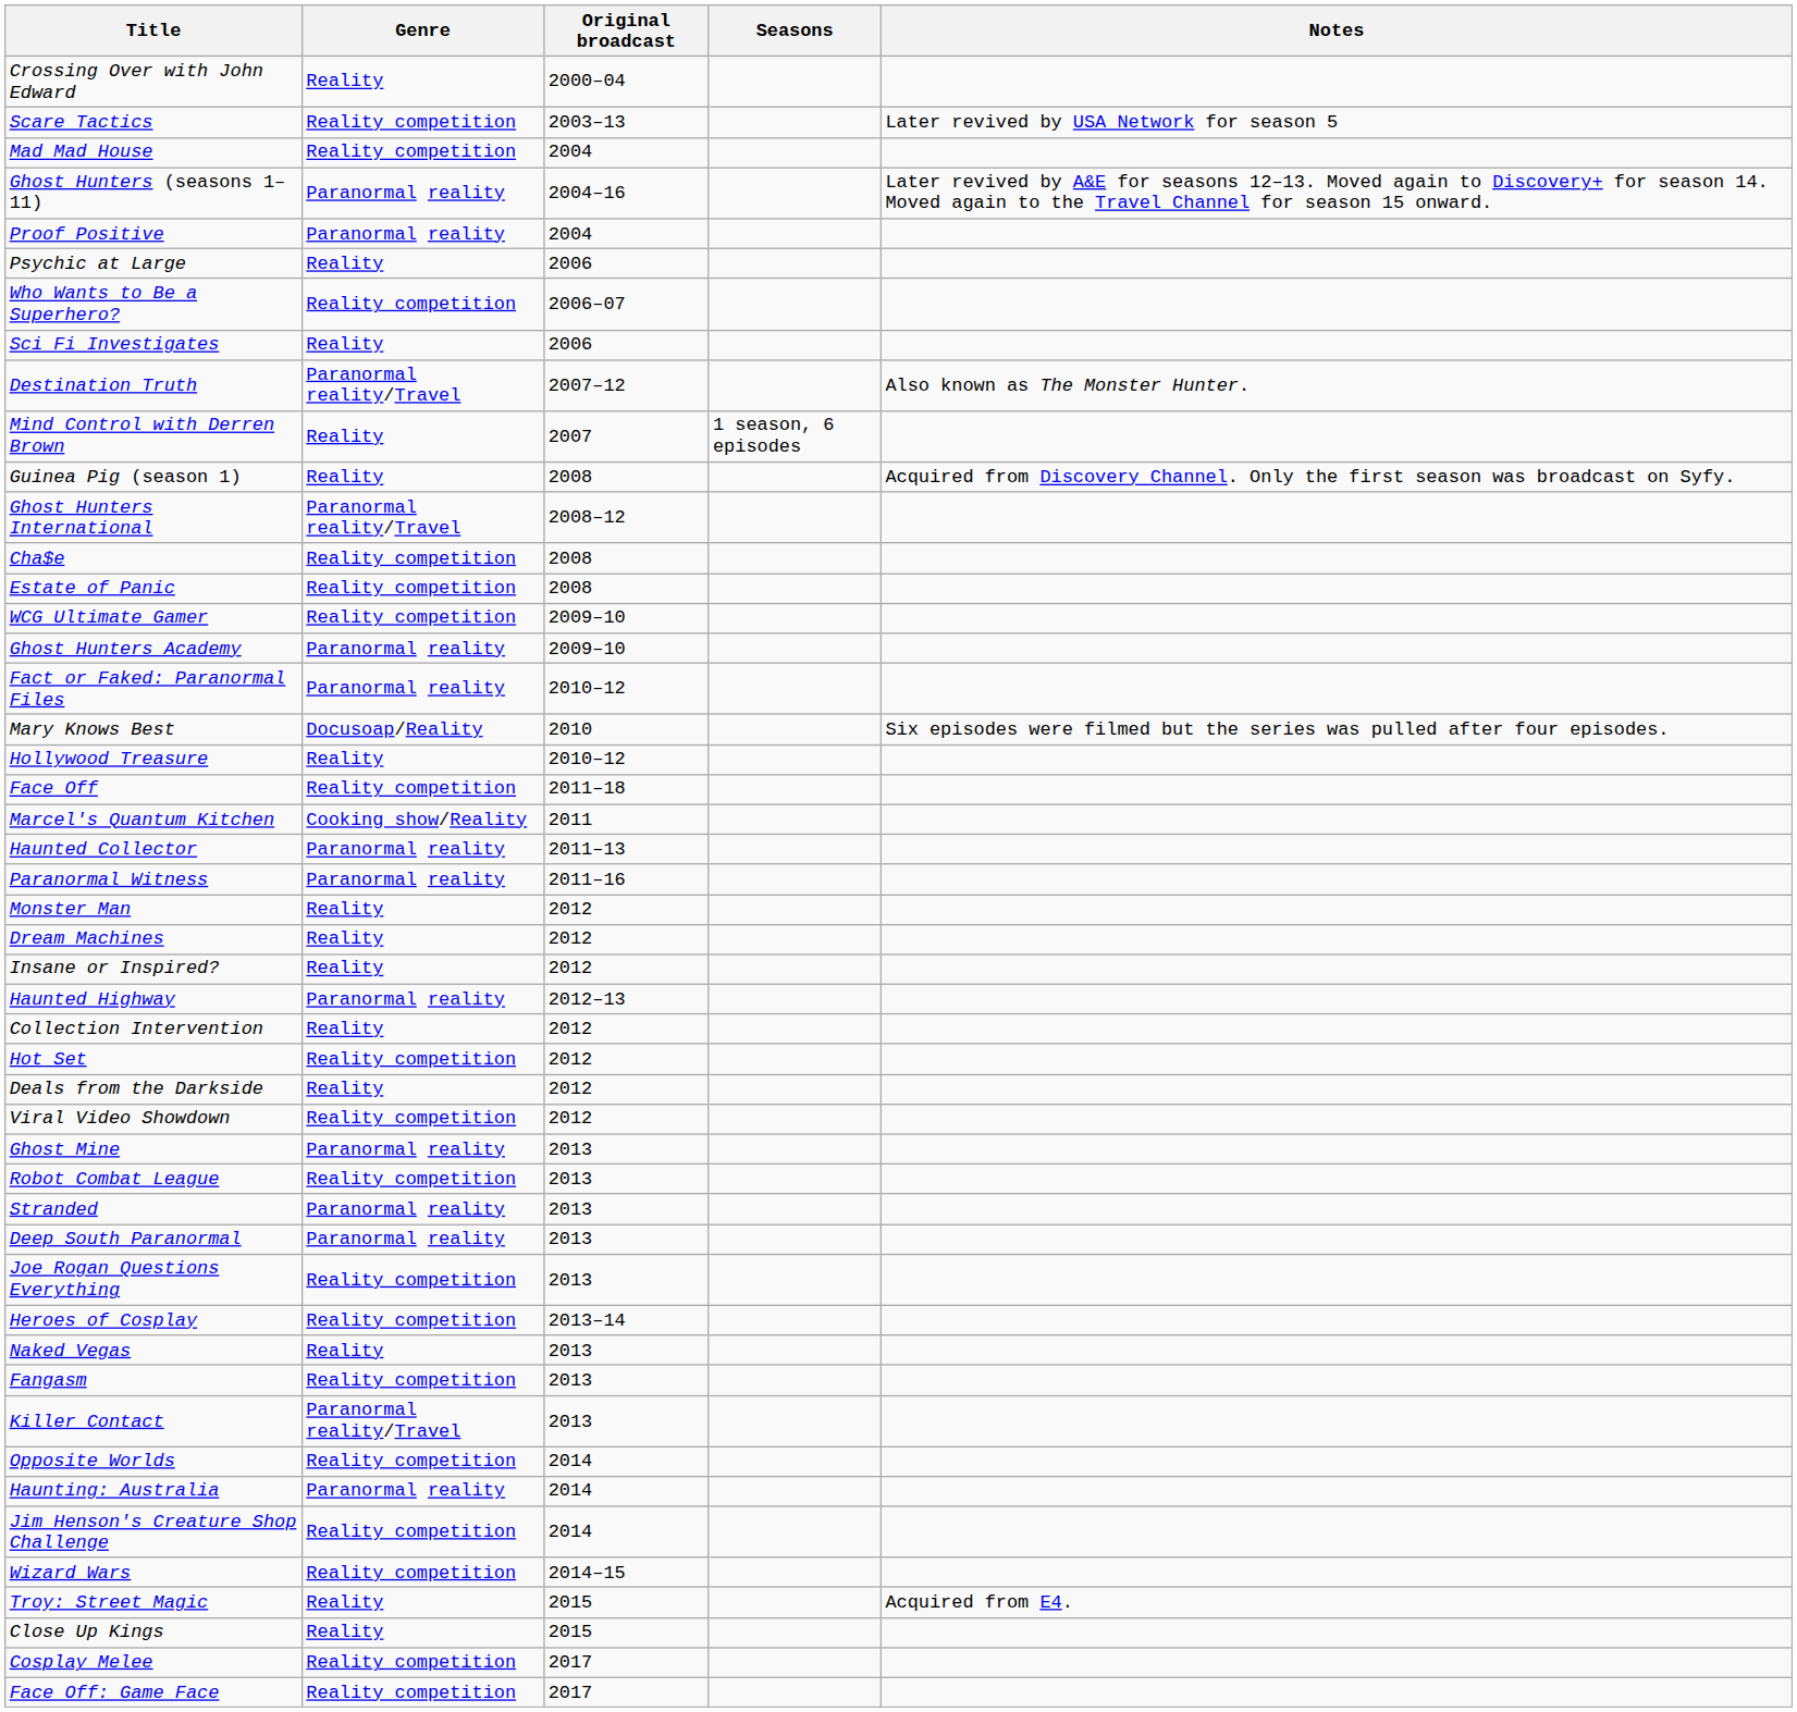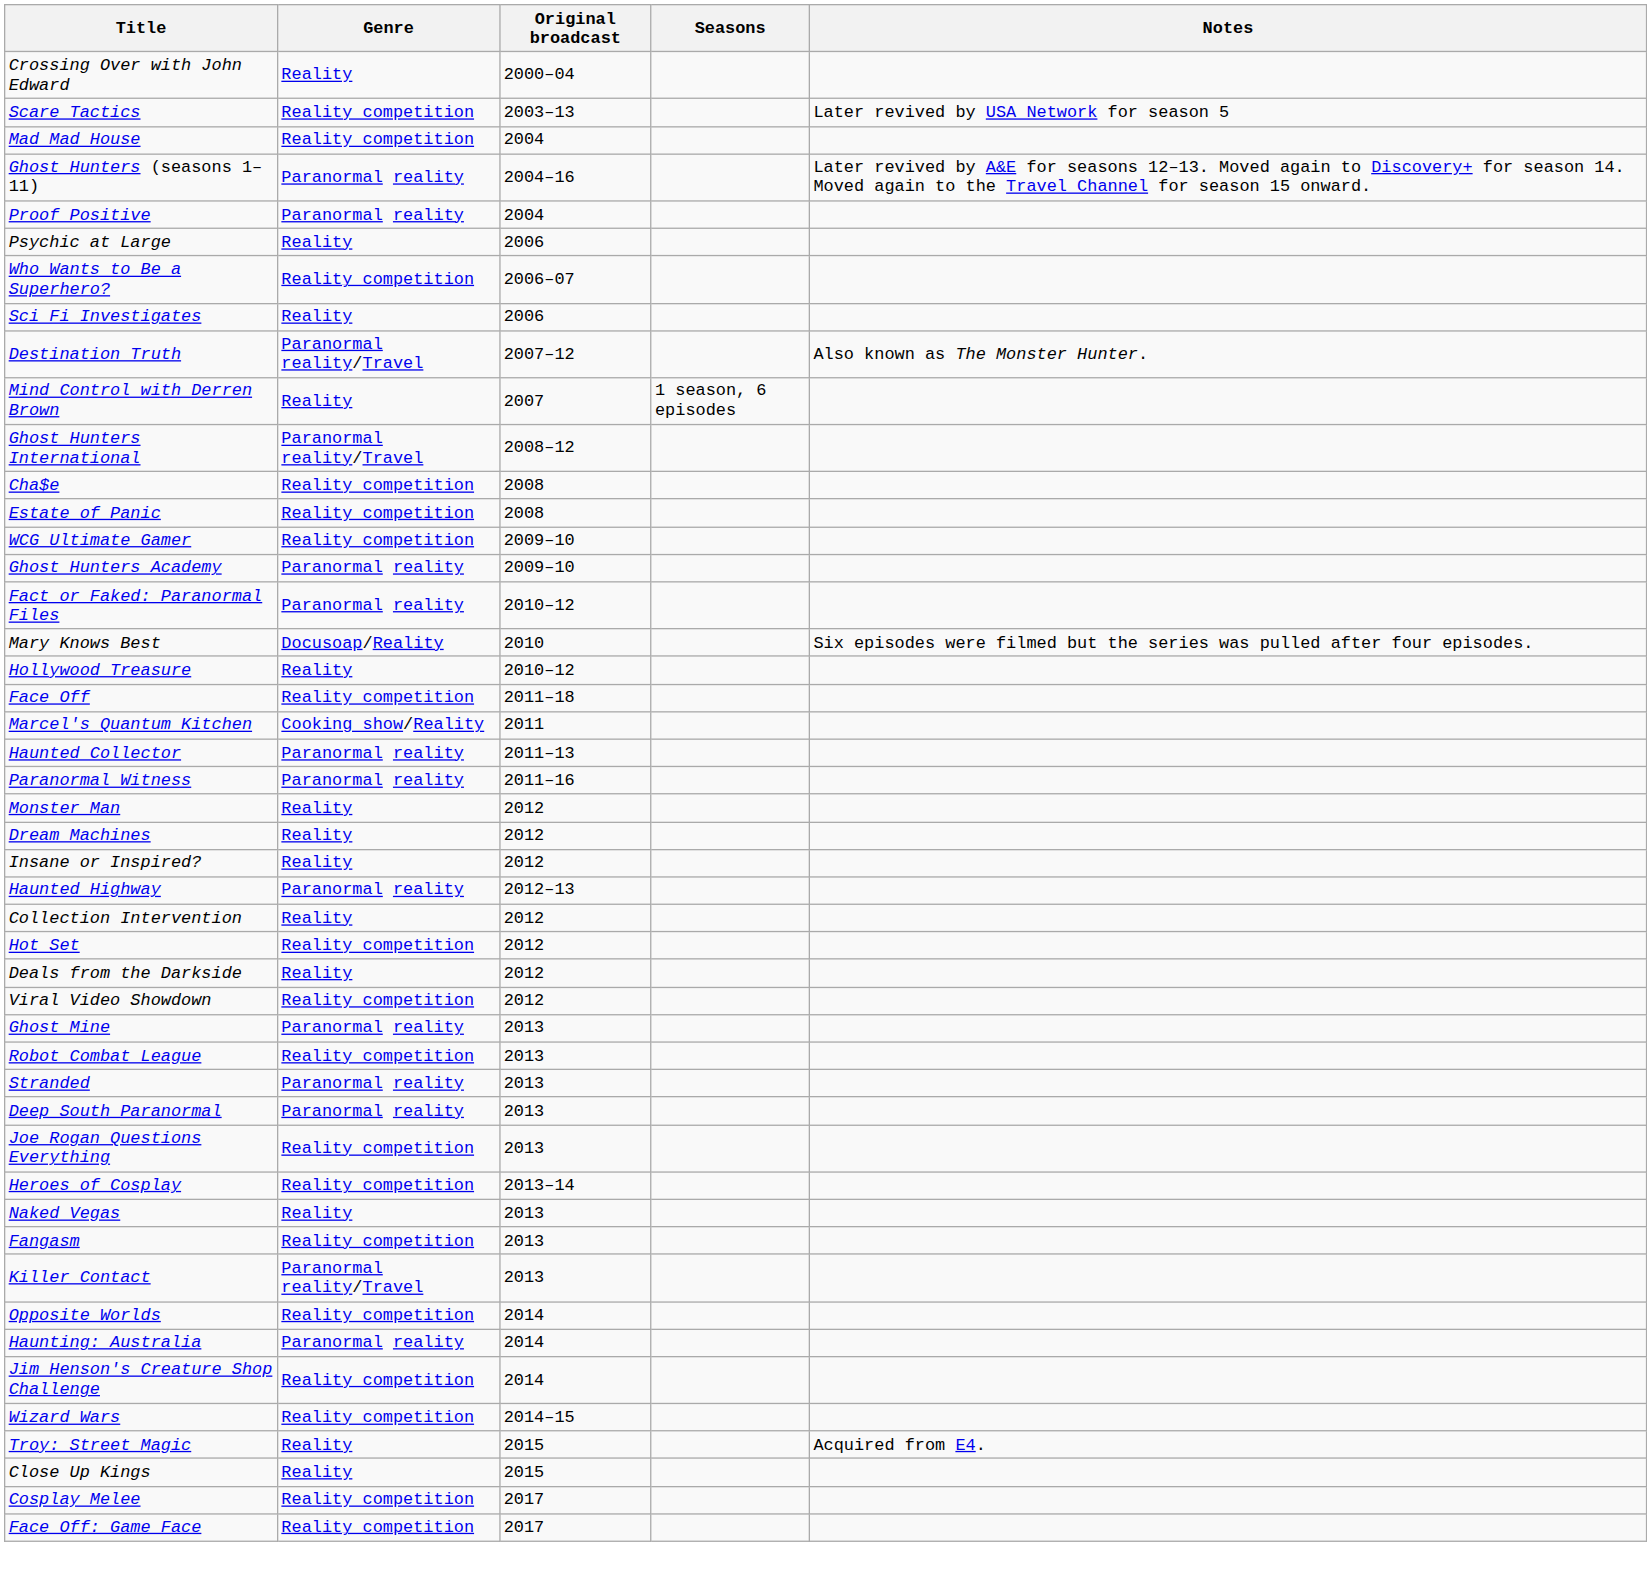- row: Guinea Pig (season 1) | Reality | 2008 | Acquired from Discovery Channel. Only the first season was broadcast on Syfy.
